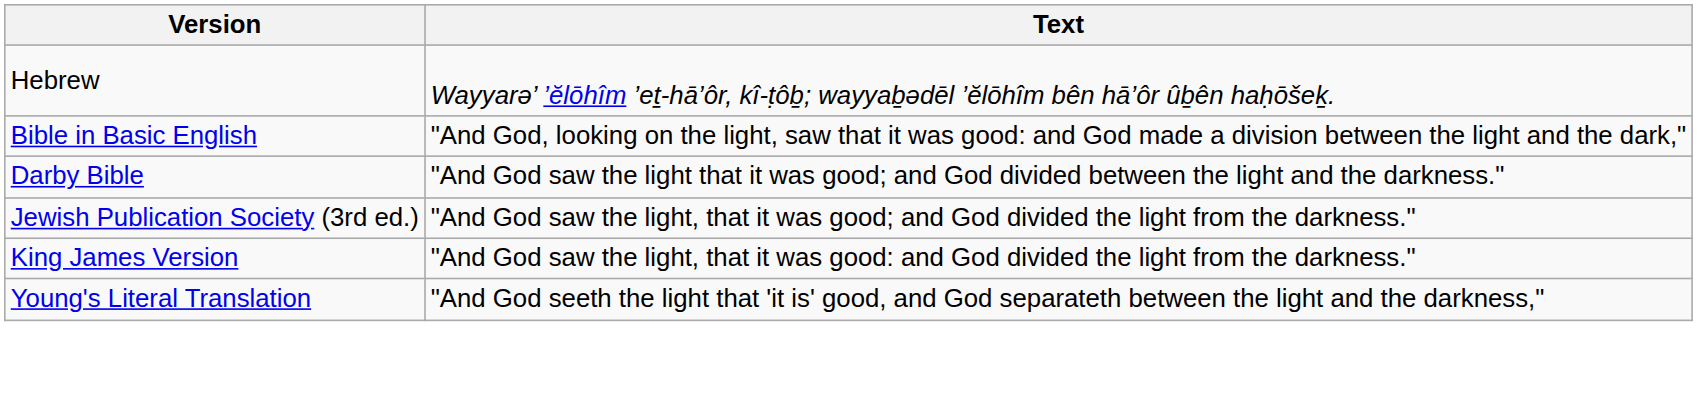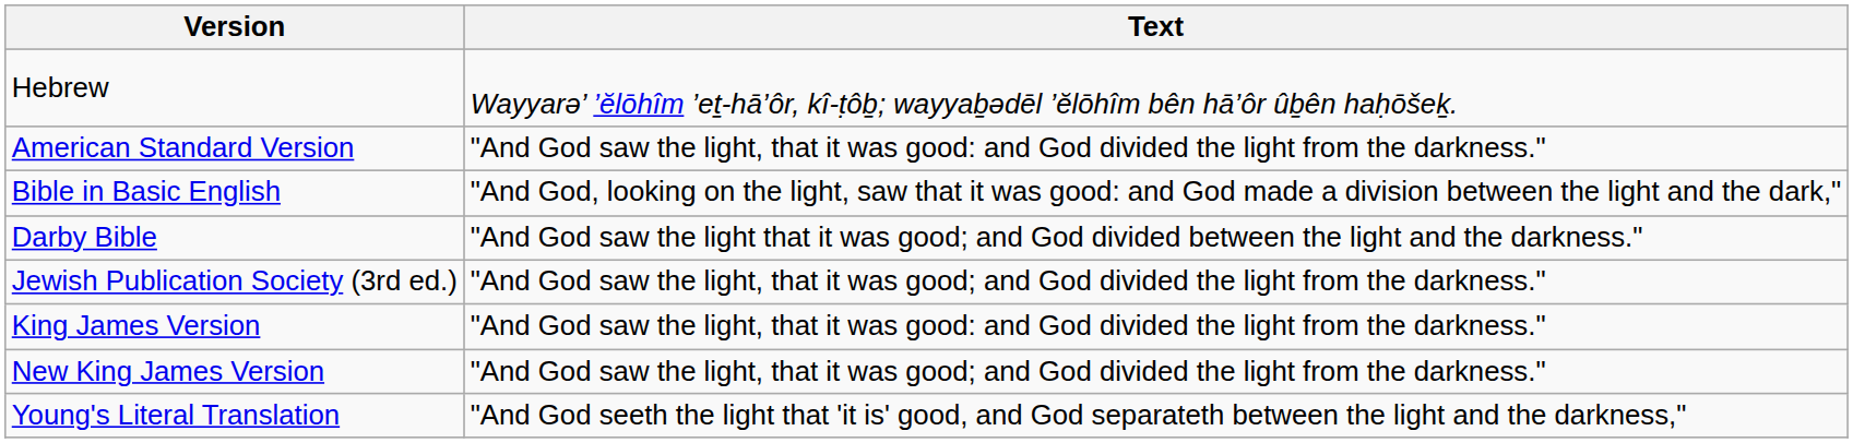+ row: American Standard Version | "And God saw the light, that it was good: and God divided the light from the darkness."
+ row: New King James Version | "And God saw the light, that it was good; and God divided the light from the darkness."
